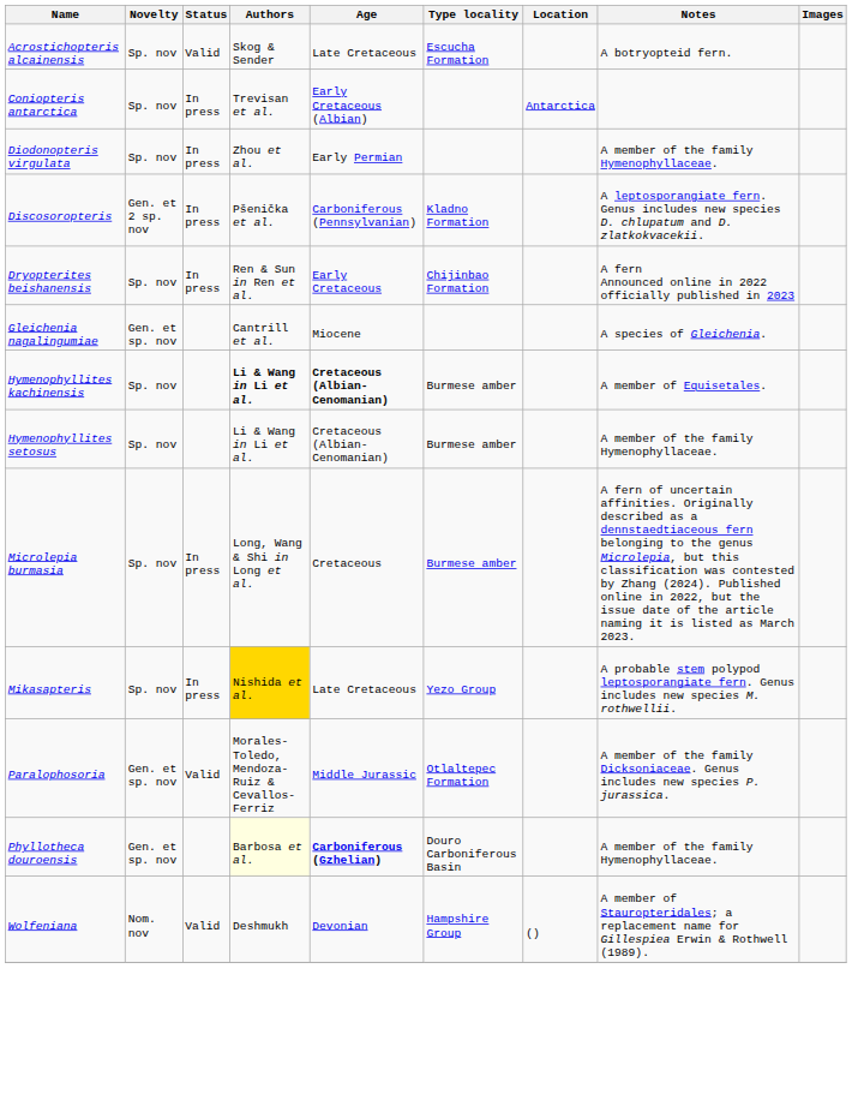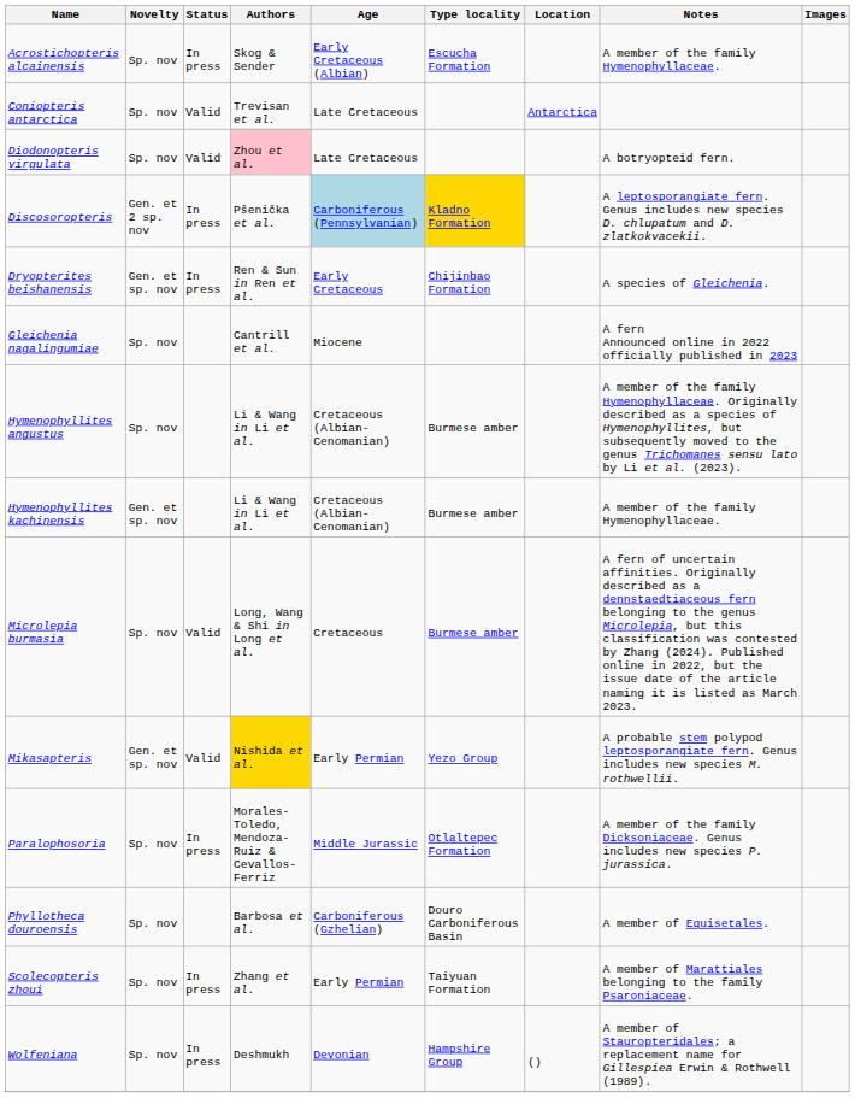Acrostichopteris alcainensis | Status: Valid -> In press
Acrostichopteris alcainensis | Age: Late Cretaceous -> Early Cretaceous (Albian)
Acrostichopteris alcainensis | Notes: A botryopteid fern. -> A member of the family Hymenophyllaceae.
Coniopteris antarctica | Status: In press -> Valid
Coniopteris antarctica | Age: Early Cretaceous (Albian) -> Late Cretaceous
Diodonopteris virgulata | Status: In press -> Valid
Diodonopteris virgulata | Authors: no background -> pink background
Diodonopteris virgulata | Age: Early Permian -> Late Cretaceous
Diodonopteris virgulata | Notes: A member of the family Hymenophyllaceae. -> A botryopteid fern.
Discosoropteris | Age: no background -> lightblue background
Discosoropteris | Type locality: no background -> gold background
Dryopterites beishanensis | Novelty: Sp. nov -> Gen. et sp. nov
Dryopterites beishanensis | Notes: A fern Announced online in 2022 officially published in 2023 -> A species of Gleichenia.
Gleichenia nagalingumiae | Novelty: Gen. et sp. nov -> Sp. nov
Gleichenia nagalingumiae | Notes: A species of Gleichenia. -> A fern Announced online in 2022 officially published in 2023
+ row: Hymenophyllites angustus | Sp. nov | Li & Wang in Li et al. | Cretaceous (Albian-Cenomanian) | Burmese amber | A member of the family Hymenophyllaceae. Originally described as a species of Hymenophyllites, but subsequently moved to the genus Trichomanes sensu lato by Li et al. (2023).
Hymenophyllites kachinensis | Novelty: Sp. nov -> Gen. et sp. nov
Hymenophyllites kachinensis | Authors: bold -> normal
Hymenophyllites kachinensis | Age: bold -> normal
Hymenophyllites kachinensis | Notes: A member of Equisetales. -> A member of the family Hymenophyllaceae.
- row: Hymenophyllites setosus | Sp. nov | Li & Wang in Li et al. | Cretaceous (Albian-Cenomanian) | Burmese amber | A member of the family Hymenophyllaceae.
Microlepia burmasia | Status: In press -> Valid
Mikasapteris | Novelty: Sp. nov -> Gen. et sp. nov
Mikasapteris | Status: In press -> Valid
Mikasapteris | Age: Late Cretaceous -> Early Permian
Paralophosoria | Novelty: Gen. et sp. nov -> Sp. nov
Paralophosoria | Status: Valid -> In press
Phyllotheca douroensis | Novelty: Gen. et sp. nov -> Sp. nov
Phyllotheca douroensis | Authors: lightyellow background -> no background
Phyllotheca douroensis | Age: bold -> normal
Phyllotheca douroensis | Notes: A member of the family Hymenophyllaceae. -> A member of Equisetales.
+ row: Scolecopteris zhoui | Sp. nov | In press | Zhang et al. | Early Permian | Taiyuan Formation | A member of Marattiales belonging to the family Psaroniaceae.
Wolfeniana | Novelty: Nom. nov -> Sp. nov
Wolfeniana | Status: Valid -> In press
